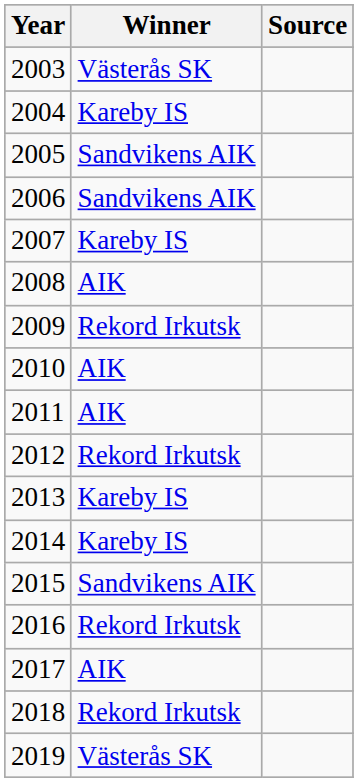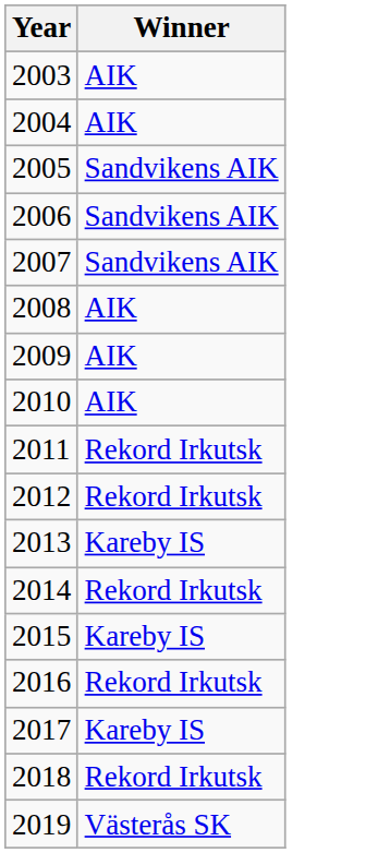- column: Source
2003 | Winner: Västerås SK -> AIK
2004 | Winner: Kareby IS -> AIK
2007 | Winner: Kareby IS -> Sandvikens AIK
2009 | Winner: Rekord Irkutsk -> AIK
2011 | Winner: AIK -> Rekord Irkutsk
2014 | Winner: Kareby IS -> Rekord Irkutsk
2015 | Winner: Sandvikens AIK -> Kareby IS
2017 | Winner: AIK -> Kareby IS
